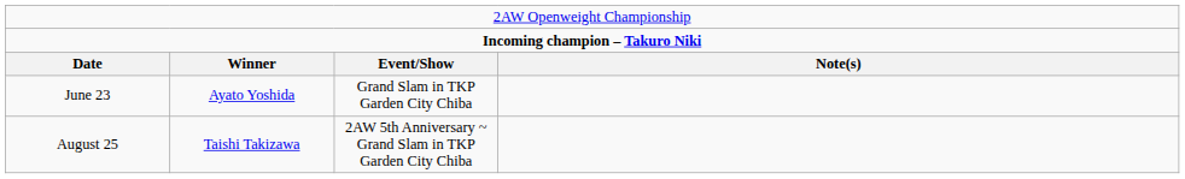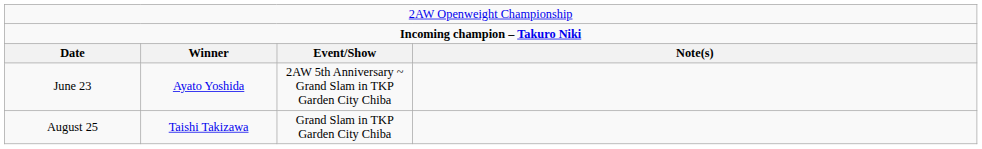June 23 | column 3: Grand Slam in TKP Garden City Chiba -> 2AW 5th Anniversary ~ Grand Slam in TKP Garden City Chiba
August 25 | column 3: 2AW 5th Anniversary ~ Grand Slam in TKP Garden City Chiba -> Grand Slam in TKP Garden City Chiba
